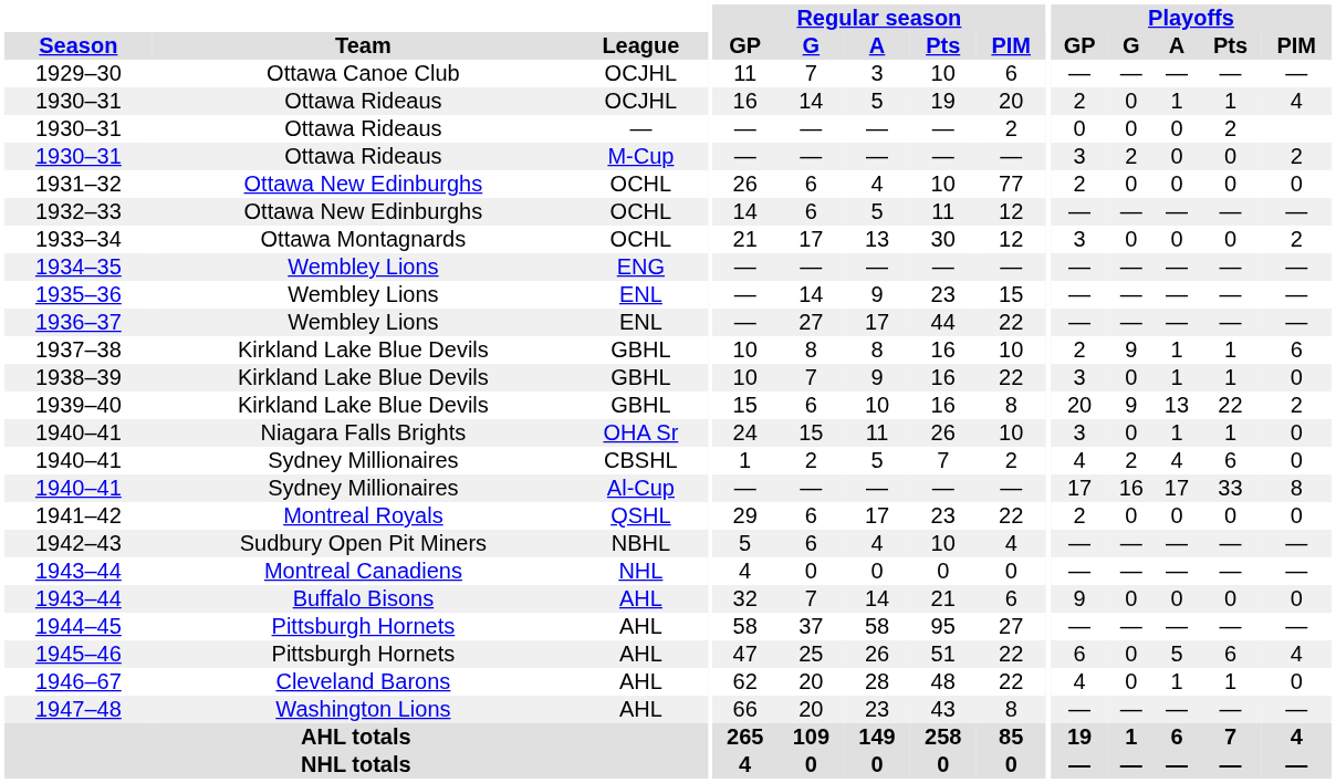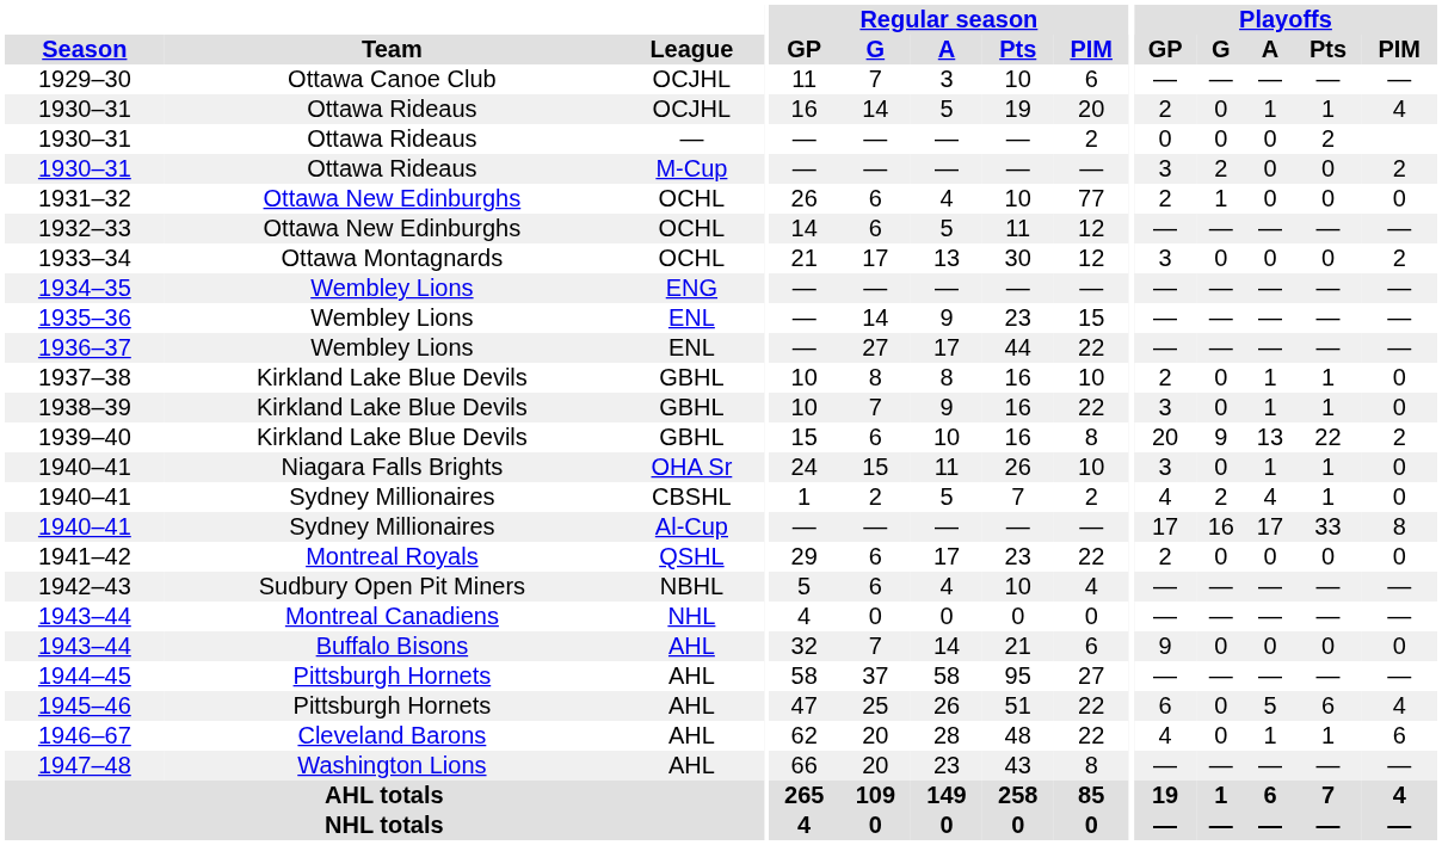1931–32 | Playoffs / G: 0 -> 1
1937–38 | Playoffs / G: 9 -> 0
1937–38 | Playoffs / PIM: 6 -> 0
1940–41 / CBSHL | Playoffs / Pts: 6 -> 1
1946–67 | Playoffs / PIM: 0 -> 6
